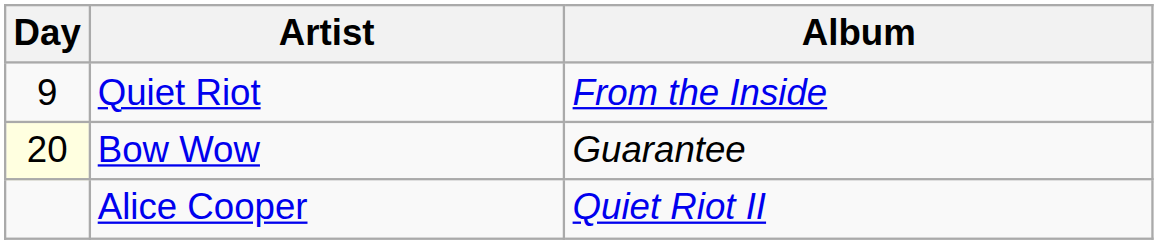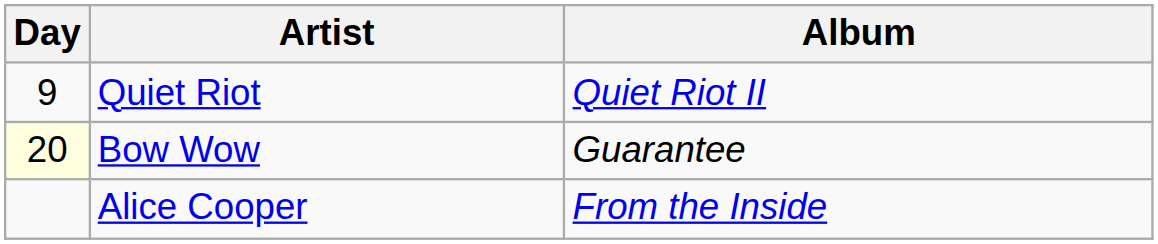Quiet Riot | Album: From the Inside -> Quiet Riot II
Alice Cooper | Album: Quiet Riot II -> From the Inside
